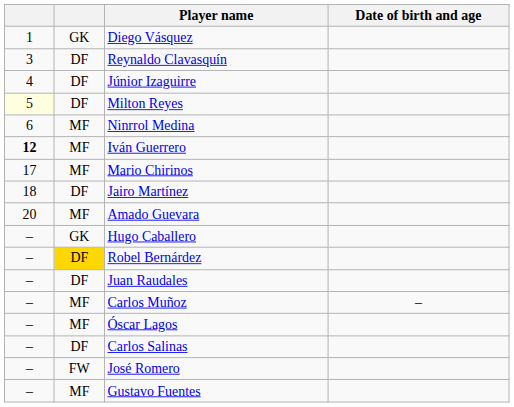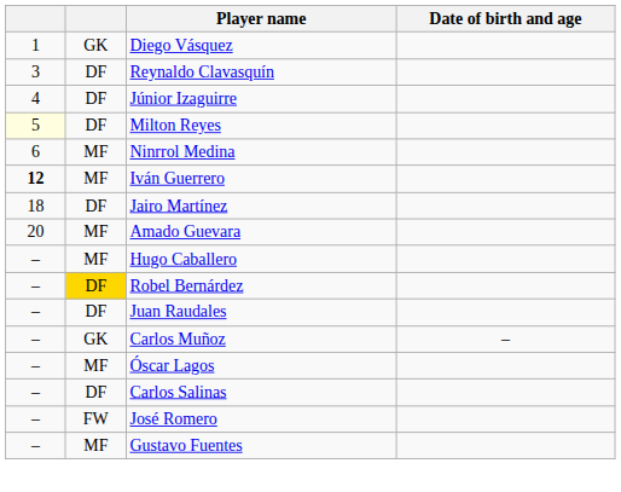- row: 17 | MF | Mario Chirinos
Hugo Caballero | column 2: GK -> MF
Carlos Muñoz | column 2: MF -> GK
